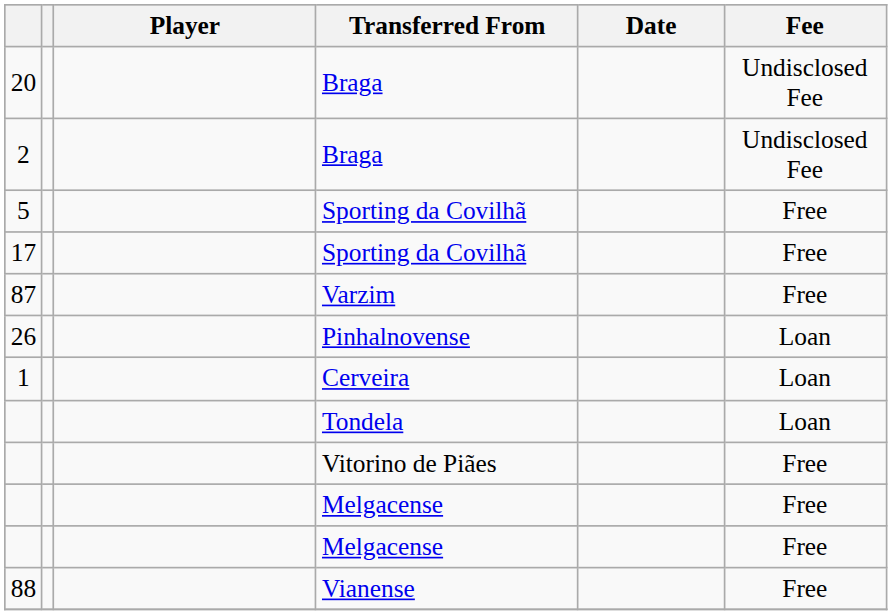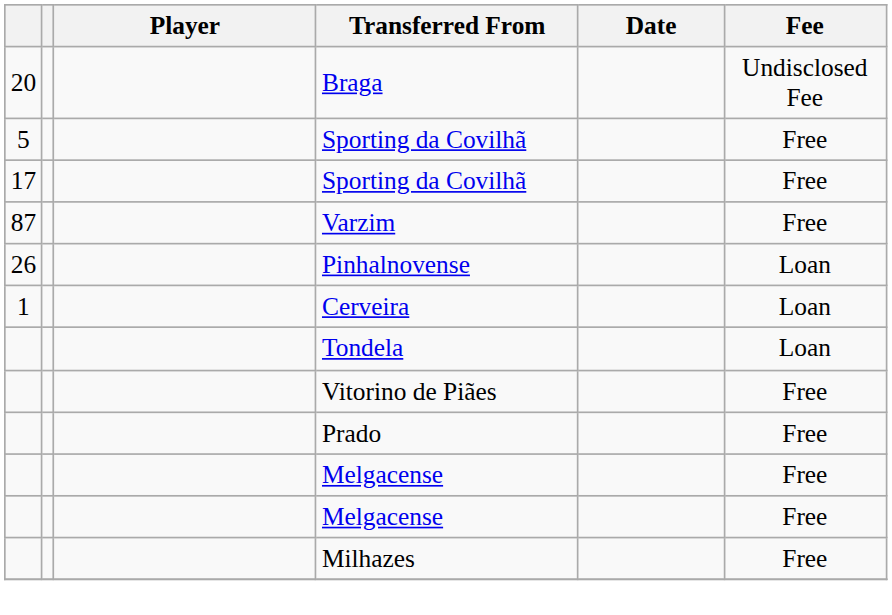- row: 2 | Braga | Undisclosed Fee
+ row: Prado | Free
- row: 88 | Vianense | Free
+ row: Milhazes | Free
